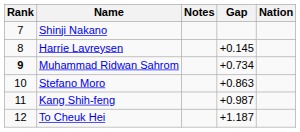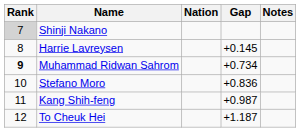columns swapped: Nation <-> Notes
Shinji Nakano | Rank: no background -> lightgrey background
Stefano Moro | Gap: +0.863 -> +0.836
